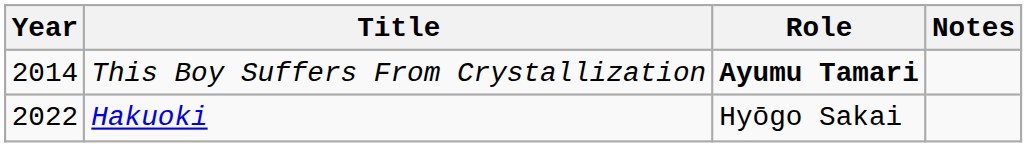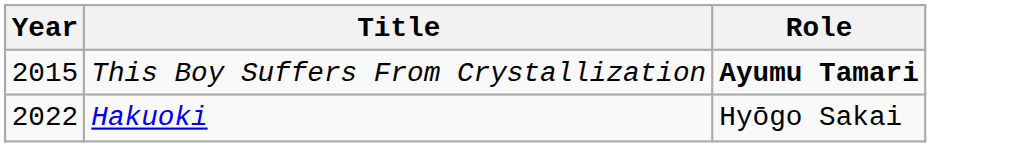- column: Notes
This Boy Suffers From Crystallization | Year: 2014 -> 2015
